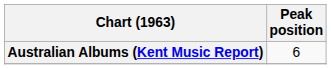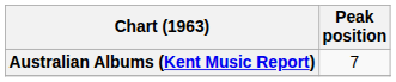Australian Albums (Kent Music Report) | Peak position: 6 -> 7
